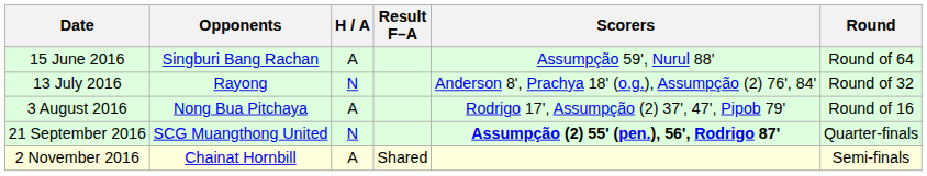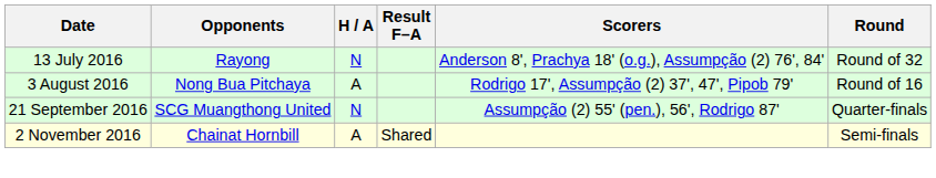- row: 15 June 2016 | Singburi Bang Rachan | A | Assumpção 59', Nurul 88' | Round of 64
21 September 2016 | Scorers: bold -> normal
